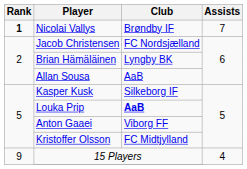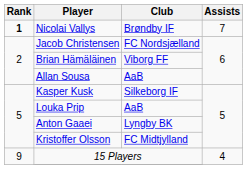Brian Hämäläinen | Club: Lyngby BK -> Viborg FF
Louka Prip | Club: bold -> normal
Anton Gaaei | Club: Viborg FF -> Lyngby BK
